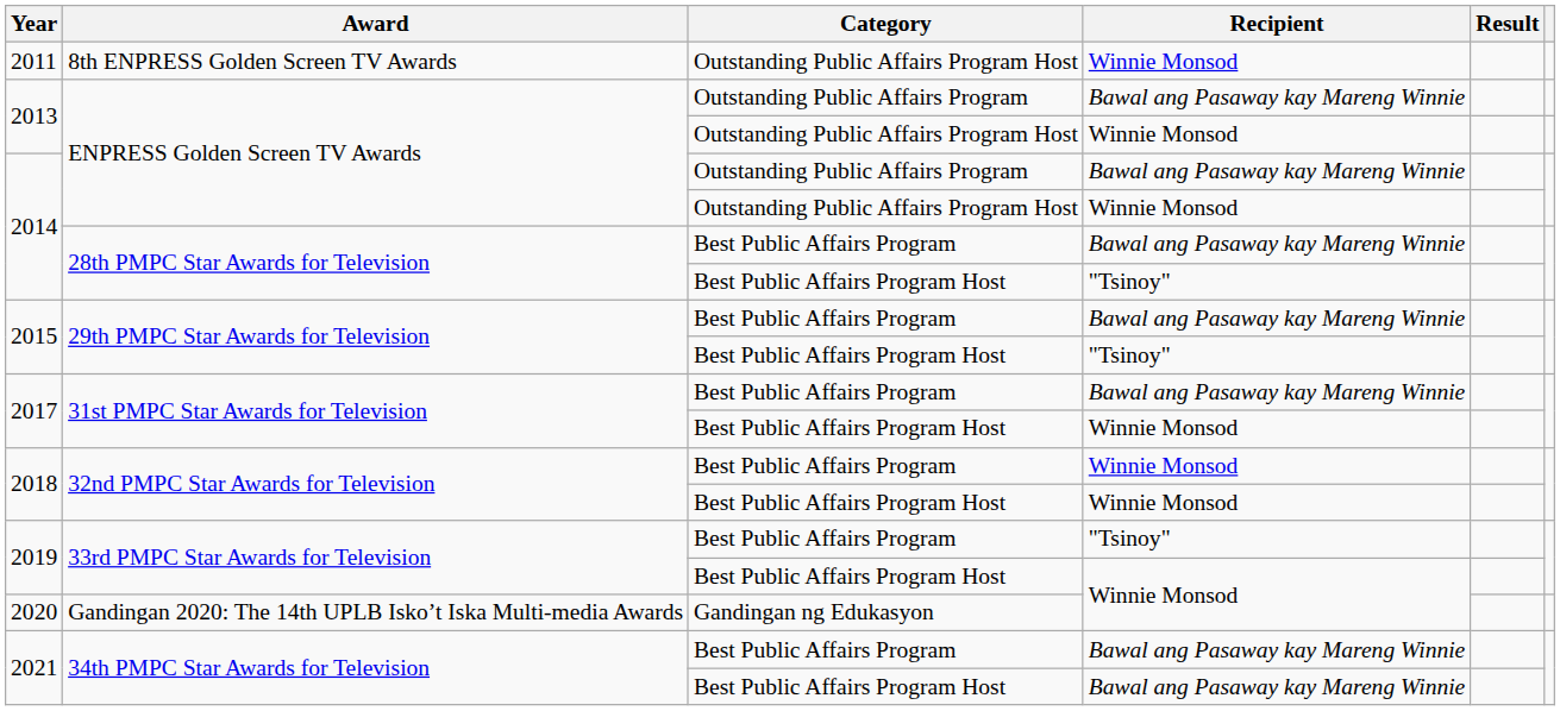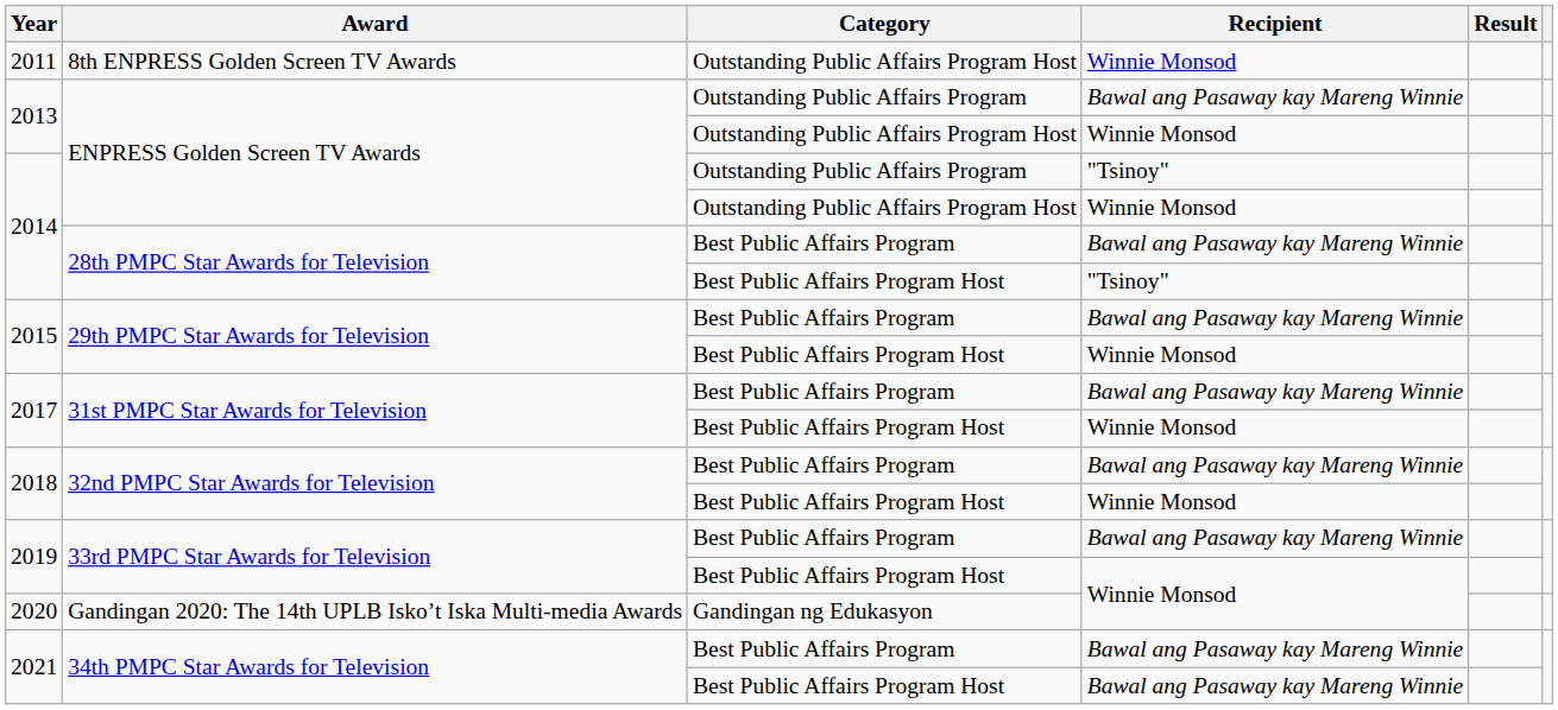2014 / Outstanding Public Affairs Program | Recipient: Bawal ang Pasaway kay Mareng Winnie -> "Tsinoy"
2015 / Best Public Affairs Program Host | Recipient: "Tsinoy" -> Winnie Monsod
2018 / Best Public Affairs Program | Recipient: Winnie Monsod -> Bawal ang Pasaway kay Mareng Winnie
2019 / Best Public Affairs Program | Recipient: "Tsinoy" -> Bawal ang Pasaway kay Mareng Winnie
